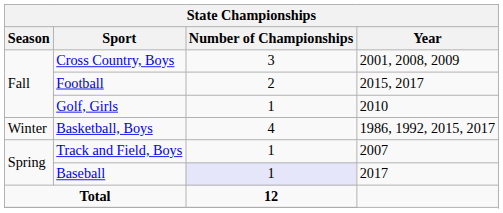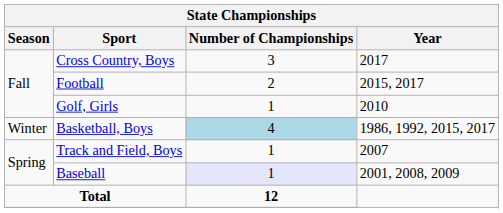Cross Country, Boys | Year: 2001, 2008, 2009 -> 2017
Basketball, Boys | Number of Championships: no background -> lightblue background
Baseball | Year: 2017 -> 2001, 2008, 2009
